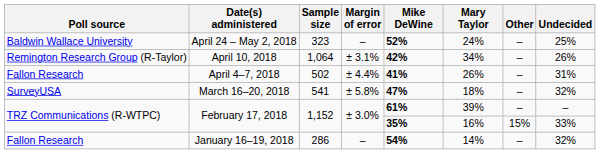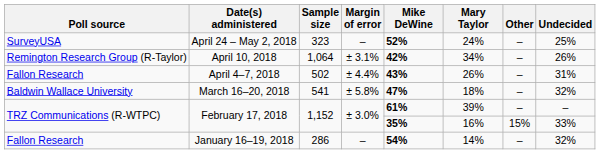April 24 – May 2, 2018 | Poll source: Baldwin Wallace University -> SurveyUSA
April 4–7, 2018 | Mike DeWine: 41% -> 43%
March 16–20, 2018 | Poll source: SurveyUSA -> Baldwin Wallace University
